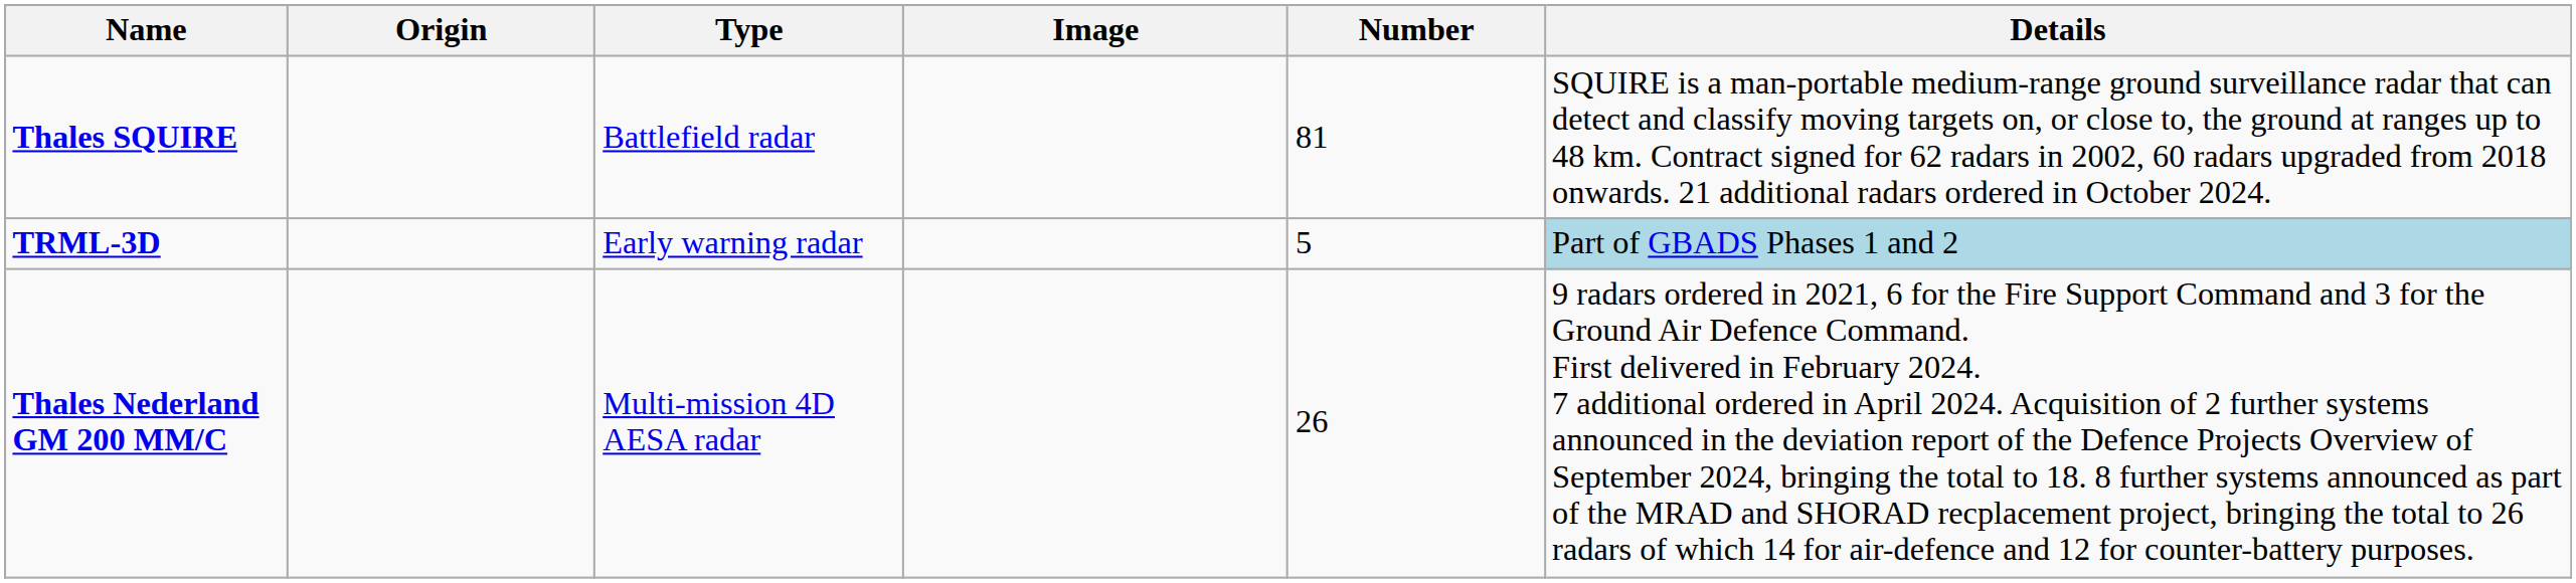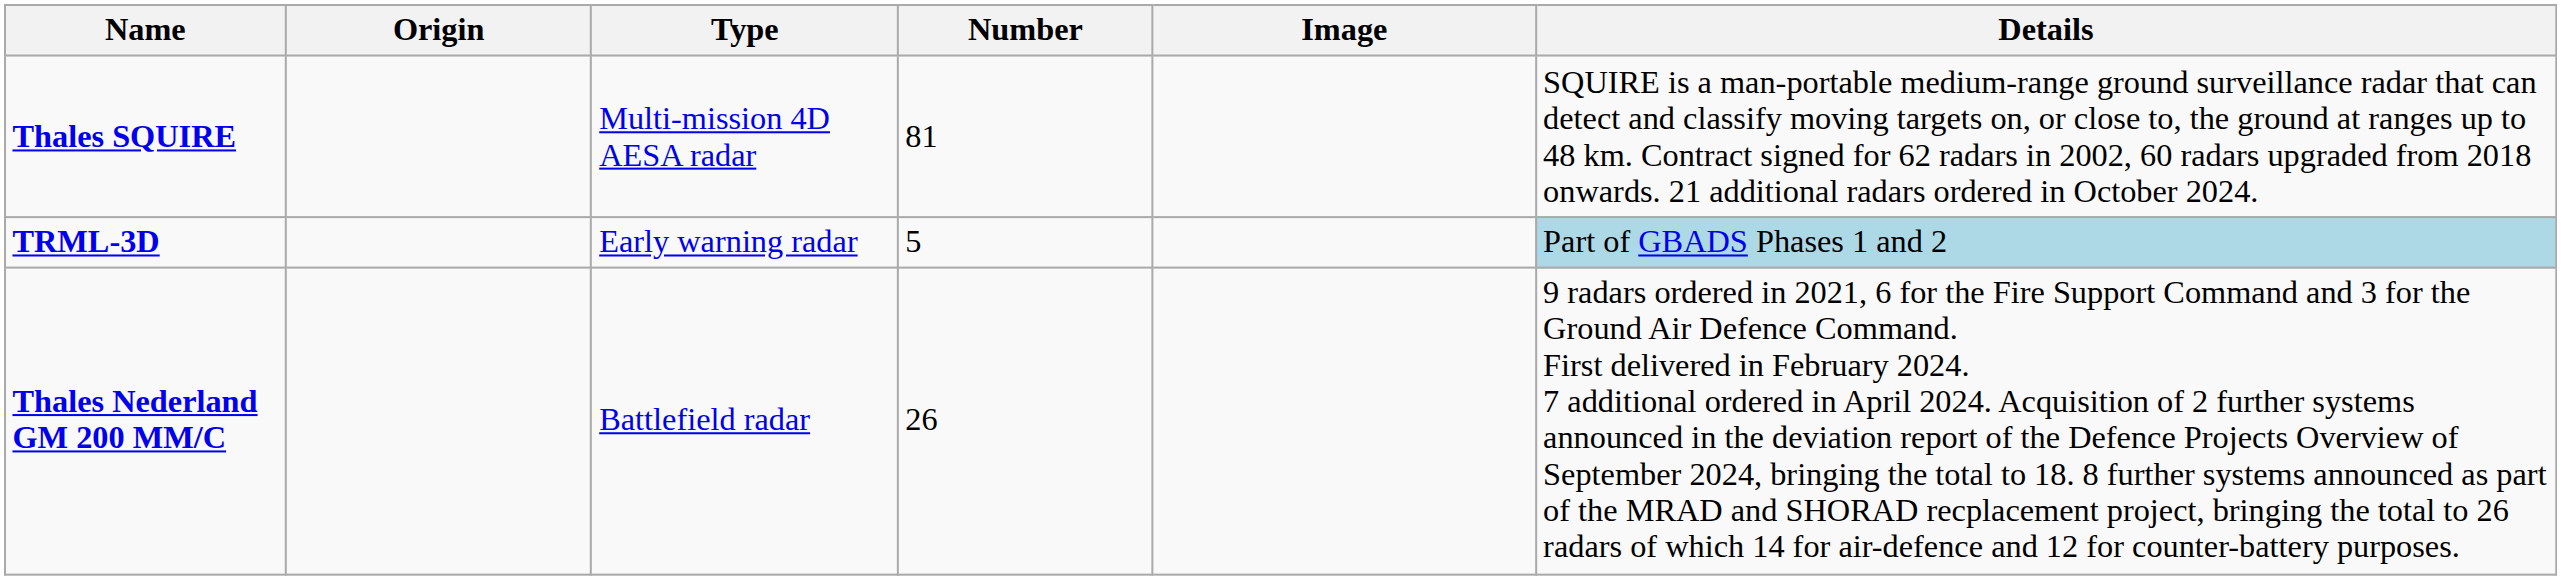columns swapped: Number <-> Image
Thales SQUIRE | Type: Battlefield radar -> Multi-mission 4D AESA radar
Thales Nederland GM 200 MM/C | Type: Multi-mission 4D AESA radar -> Battlefield radar
